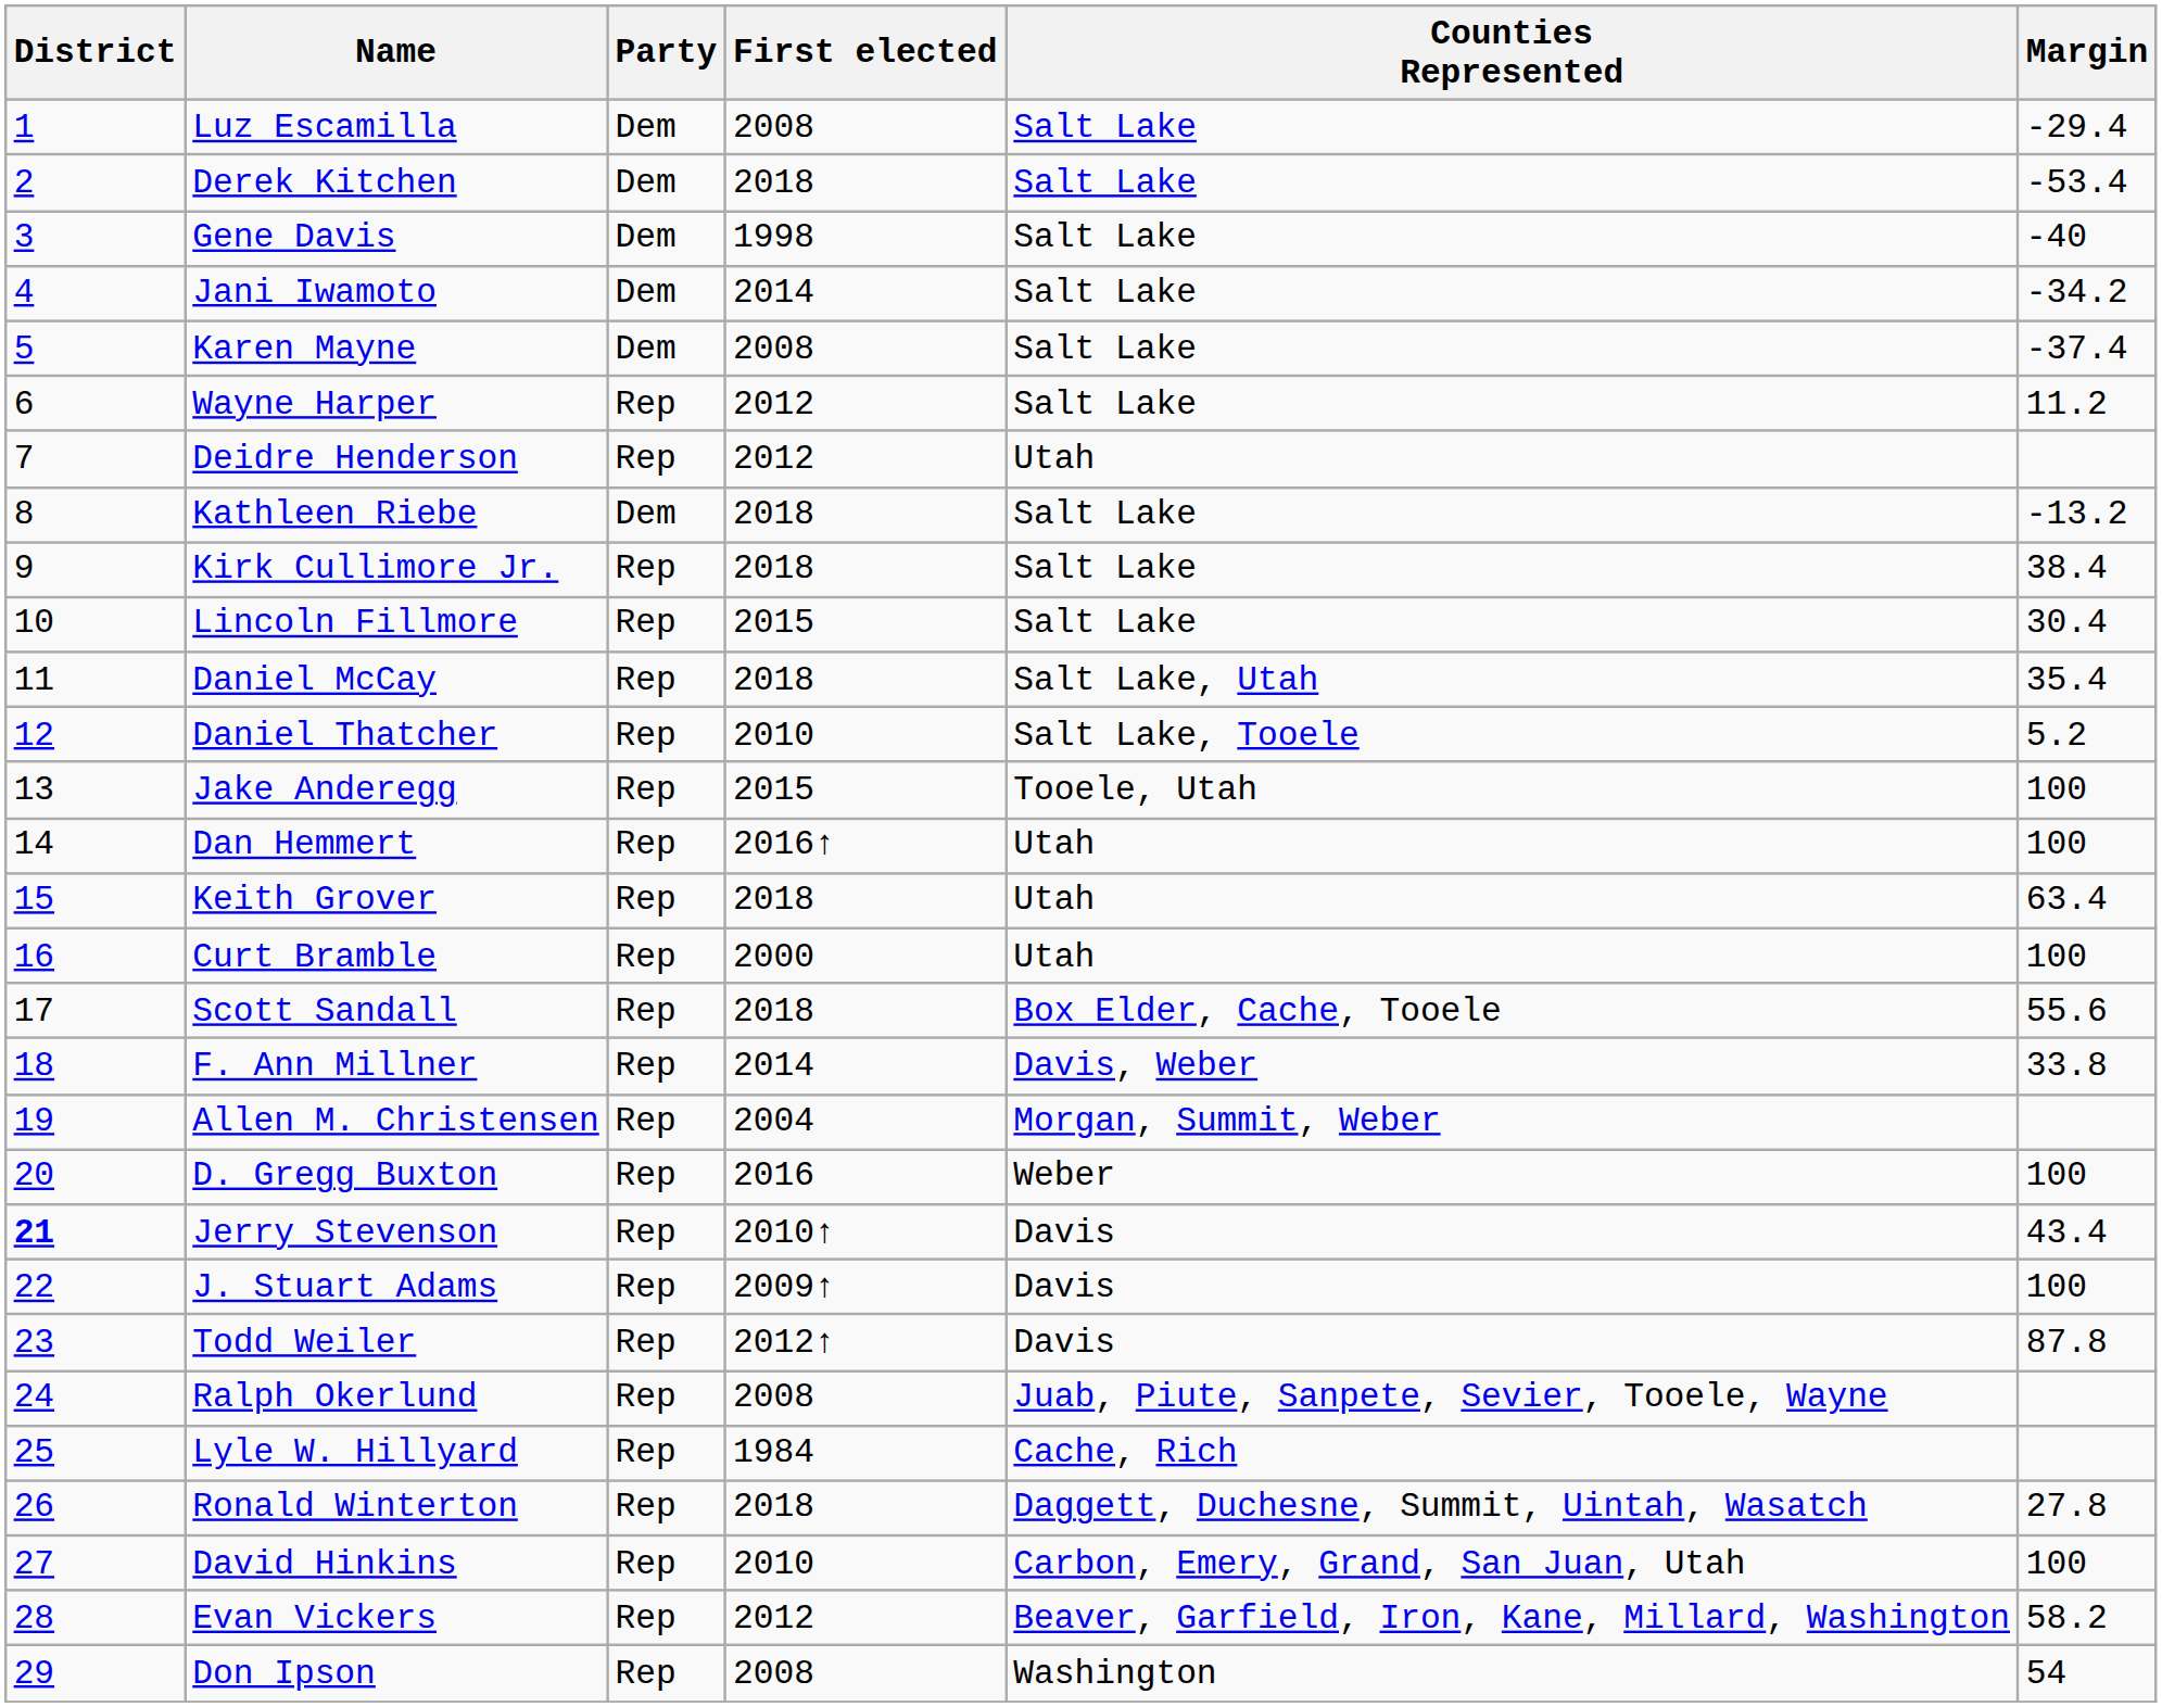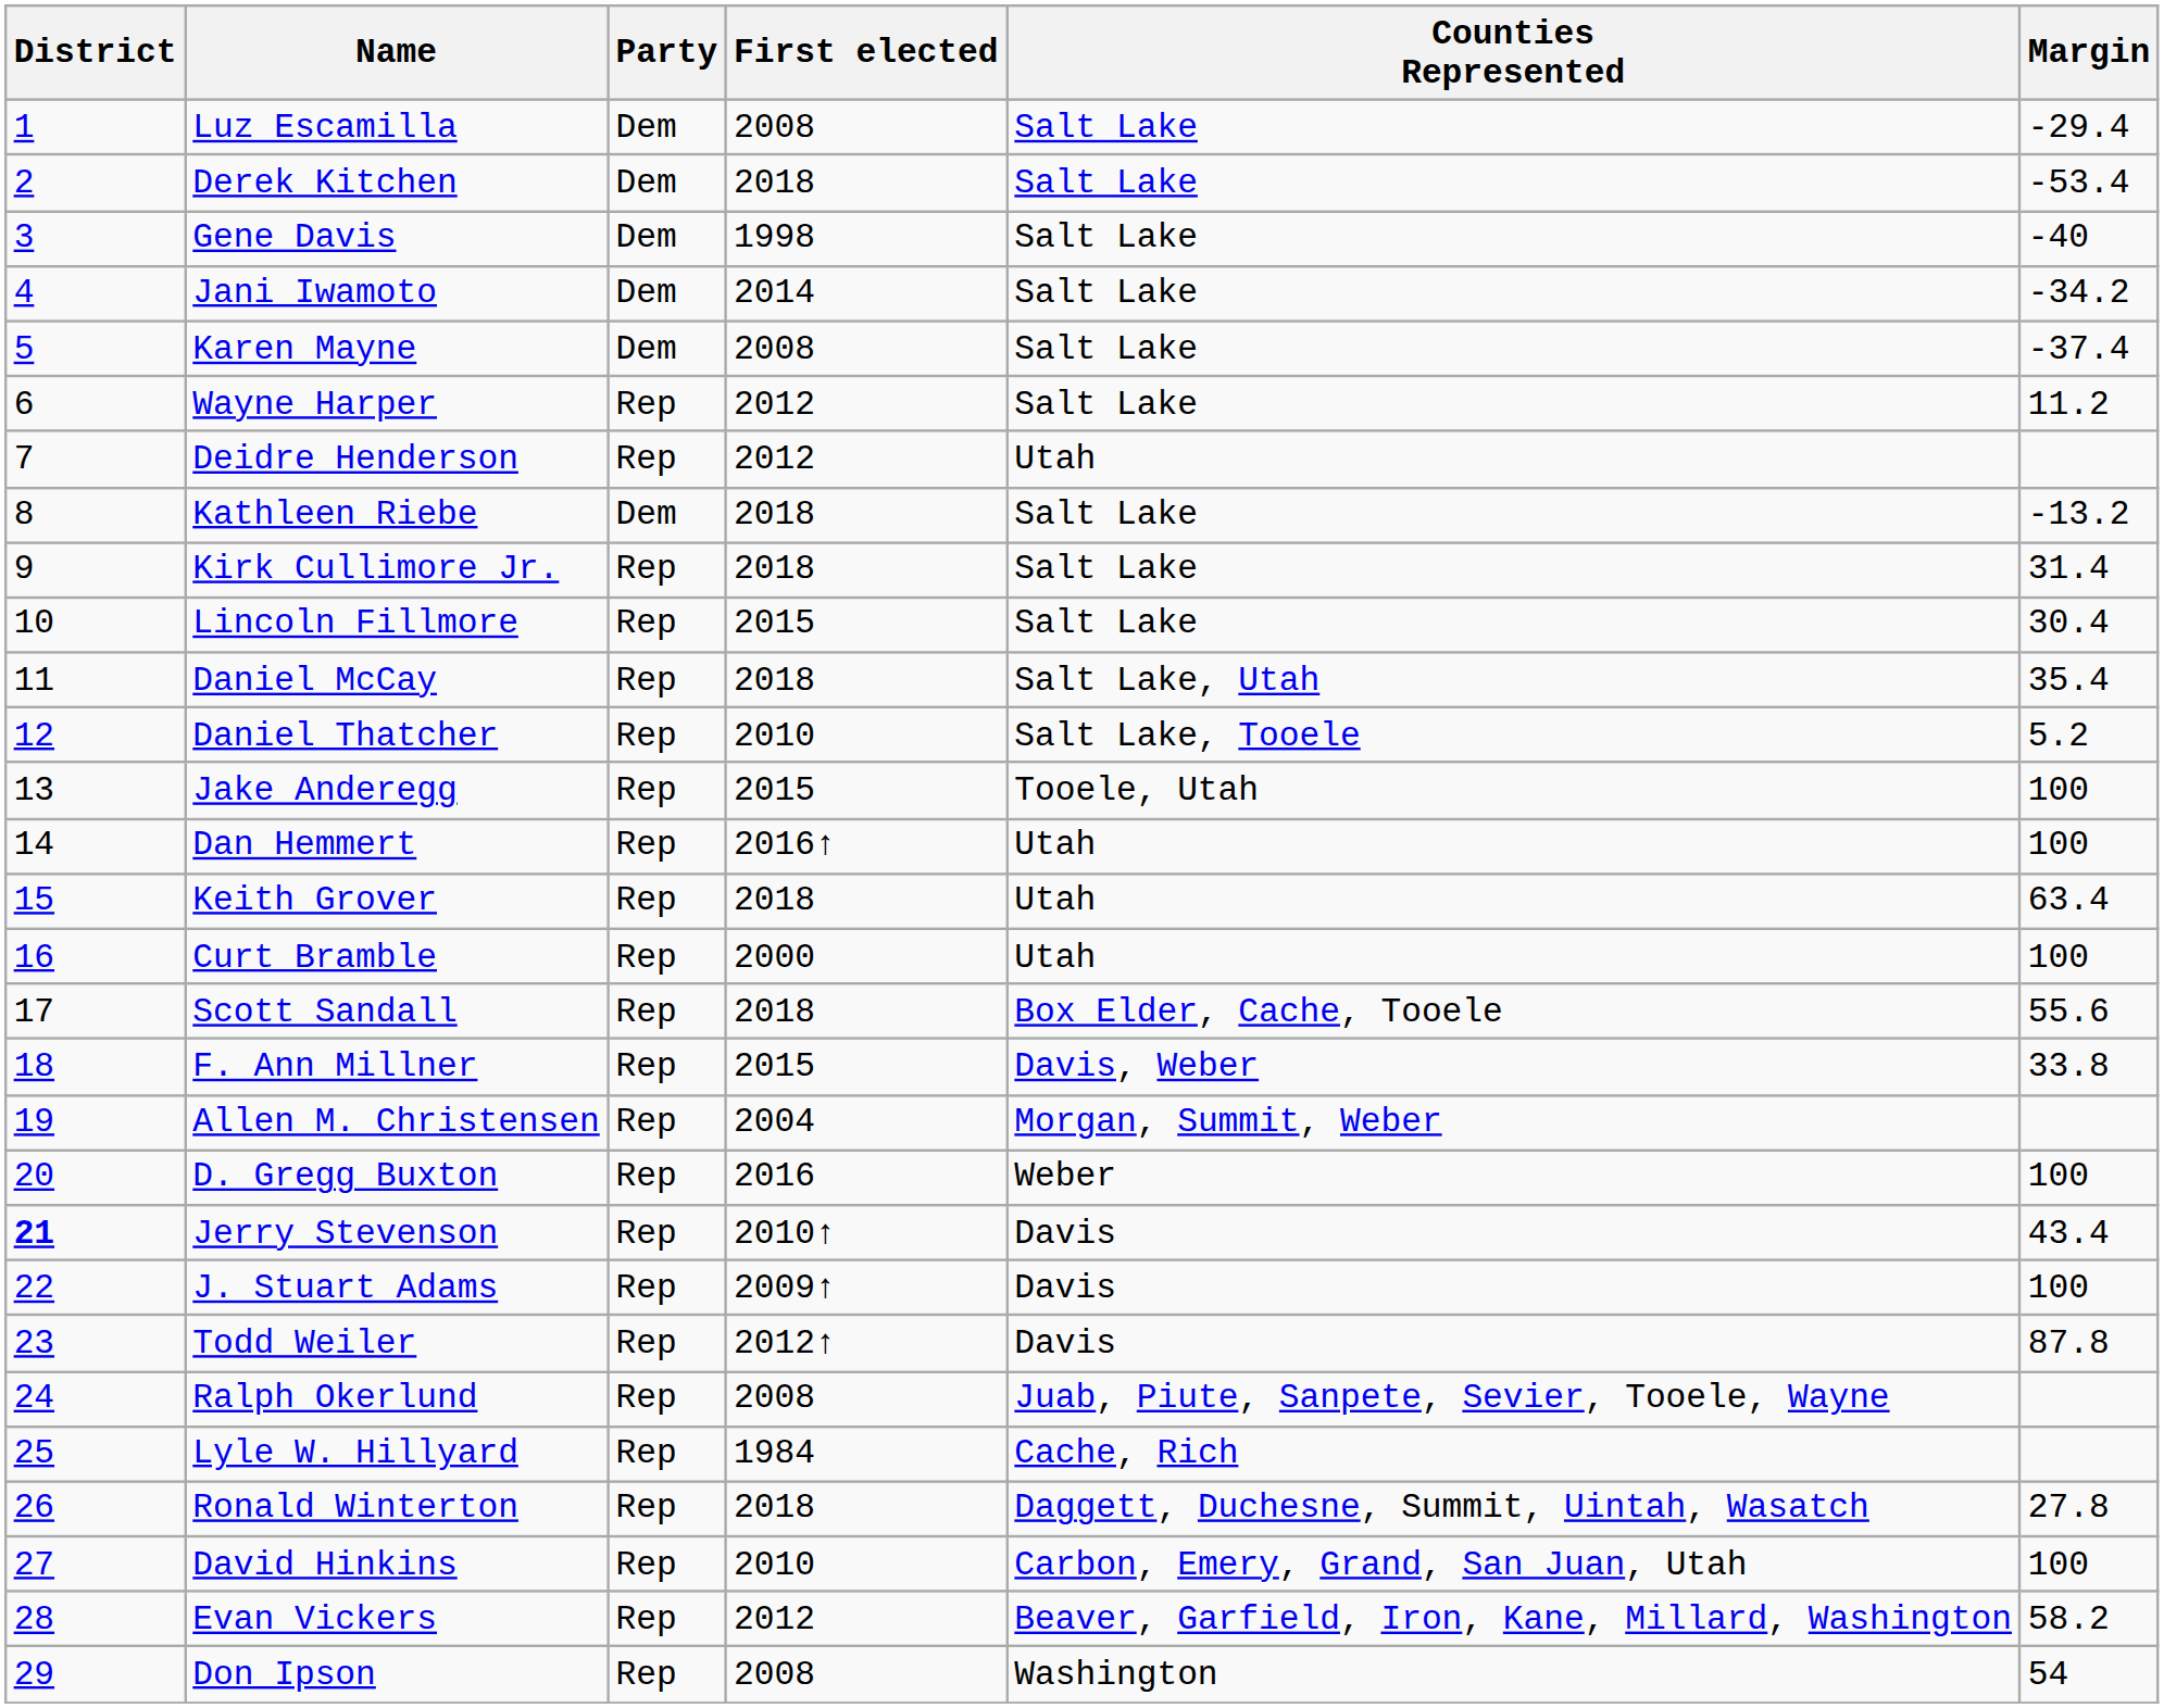Kirk Cullimore Jr. | Margin: 38.4 -> 31.4
F. Ann Millner | First elected: 2014 -> 2015
